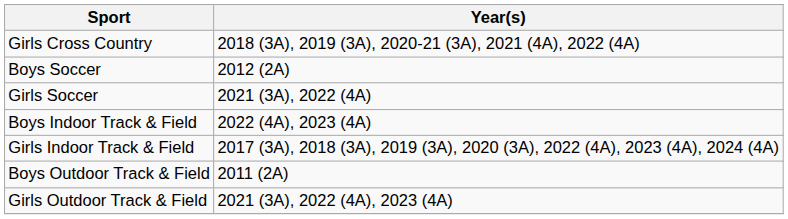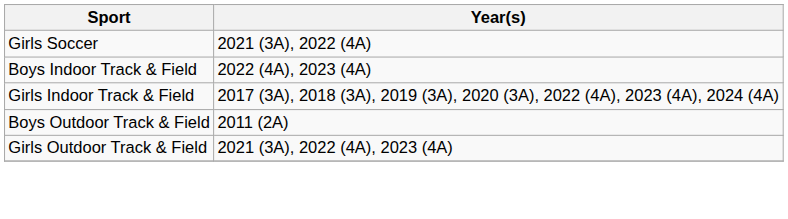- row: Girls Cross Country | 2018 (3A), 2019 (3A), 2020-21 (3A), 2021 (4A), 2022 (4A)
- row: Boys Soccer | 2012 (2A)
